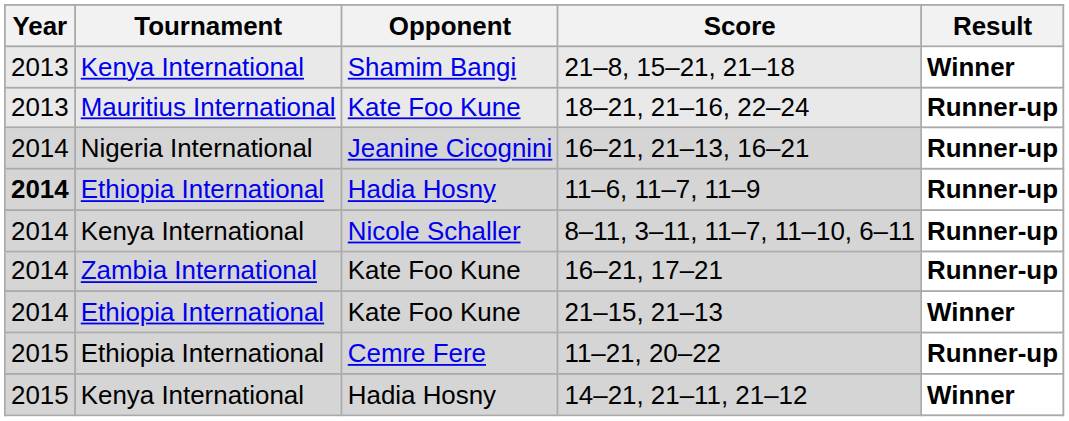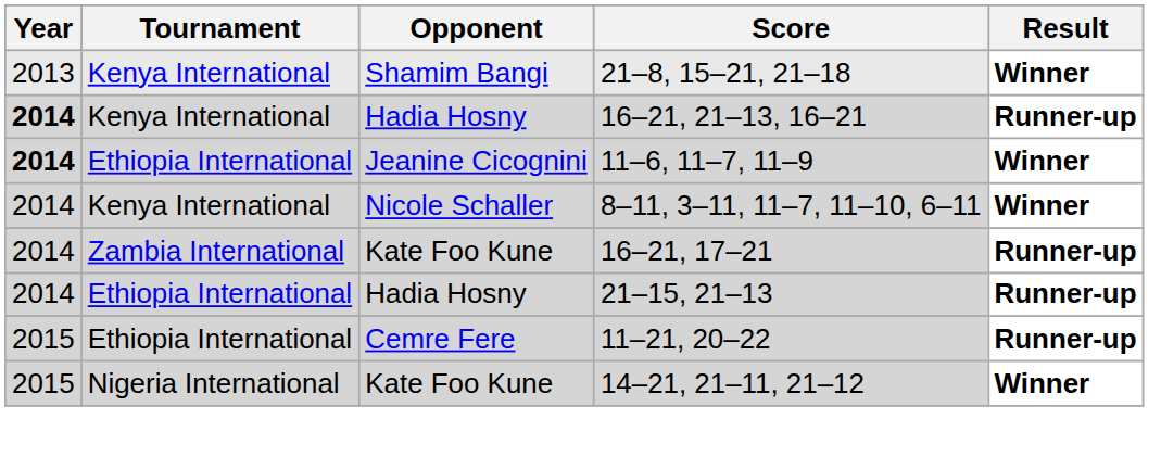- row: 2013 | Mauritius International | Kate Foo Kune | 18–21, 21–16, 22–24 | Runner-up
16–21, 21–13, 16–21 | Year: normal -> bold
16–21, 21–13, 16–21 | Tournament: Nigeria International -> Kenya International
16–21, 21–13, 16–21 | Opponent: Jeanine Cicognini -> Hadia Hosny
11–6, 11–7, 11–9 | Opponent: Hadia Hosny -> Jeanine Cicognini
11–6, 11–7, 11–9 | Result: Runner-up -> Winner
8–11, 3–11, 11–7, 11–10, 6–11 | Result: Runner-up -> Winner
21–15, 21–13 | Opponent: Kate Foo Kune -> Hadia Hosny
21–15, 21–13 | Result: Winner -> Runner-up
14–21, 21–11, 21–12 | Tournament: Kenya International -> Nigeria International
14–21, 21–11, 21–12 | Opponent: Hadia Hosny -> Kate Foo Kune
